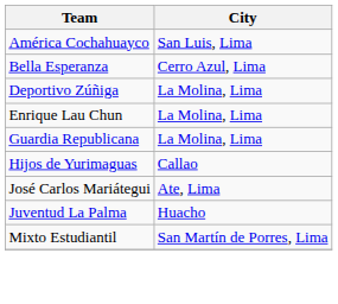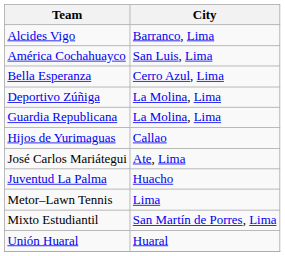+ row: Alcides Vigo | Barranco, Lima
- row: Enrique Lau Chun | La Molina, Lima
+ row: Metor–Lawn Tennis | Lima
+ row: Unión Huaral | Huaral
